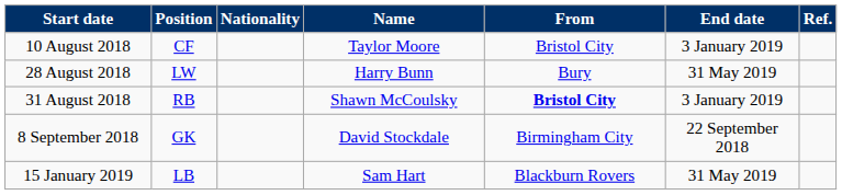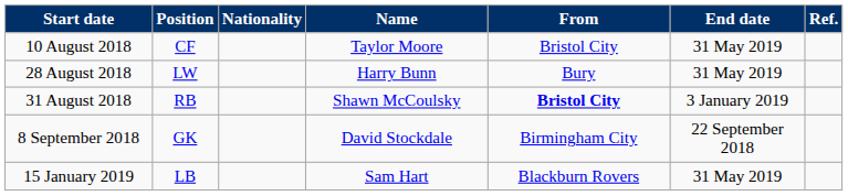10 August 2018 | End date: 3 January 2019 -> 31 May 2019
